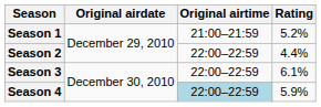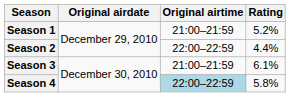Season 3 | Original airtime: 22:00–22:59 -> 21:00–21:59
Season 4 | Rating: 5.9% -> 5.8%
